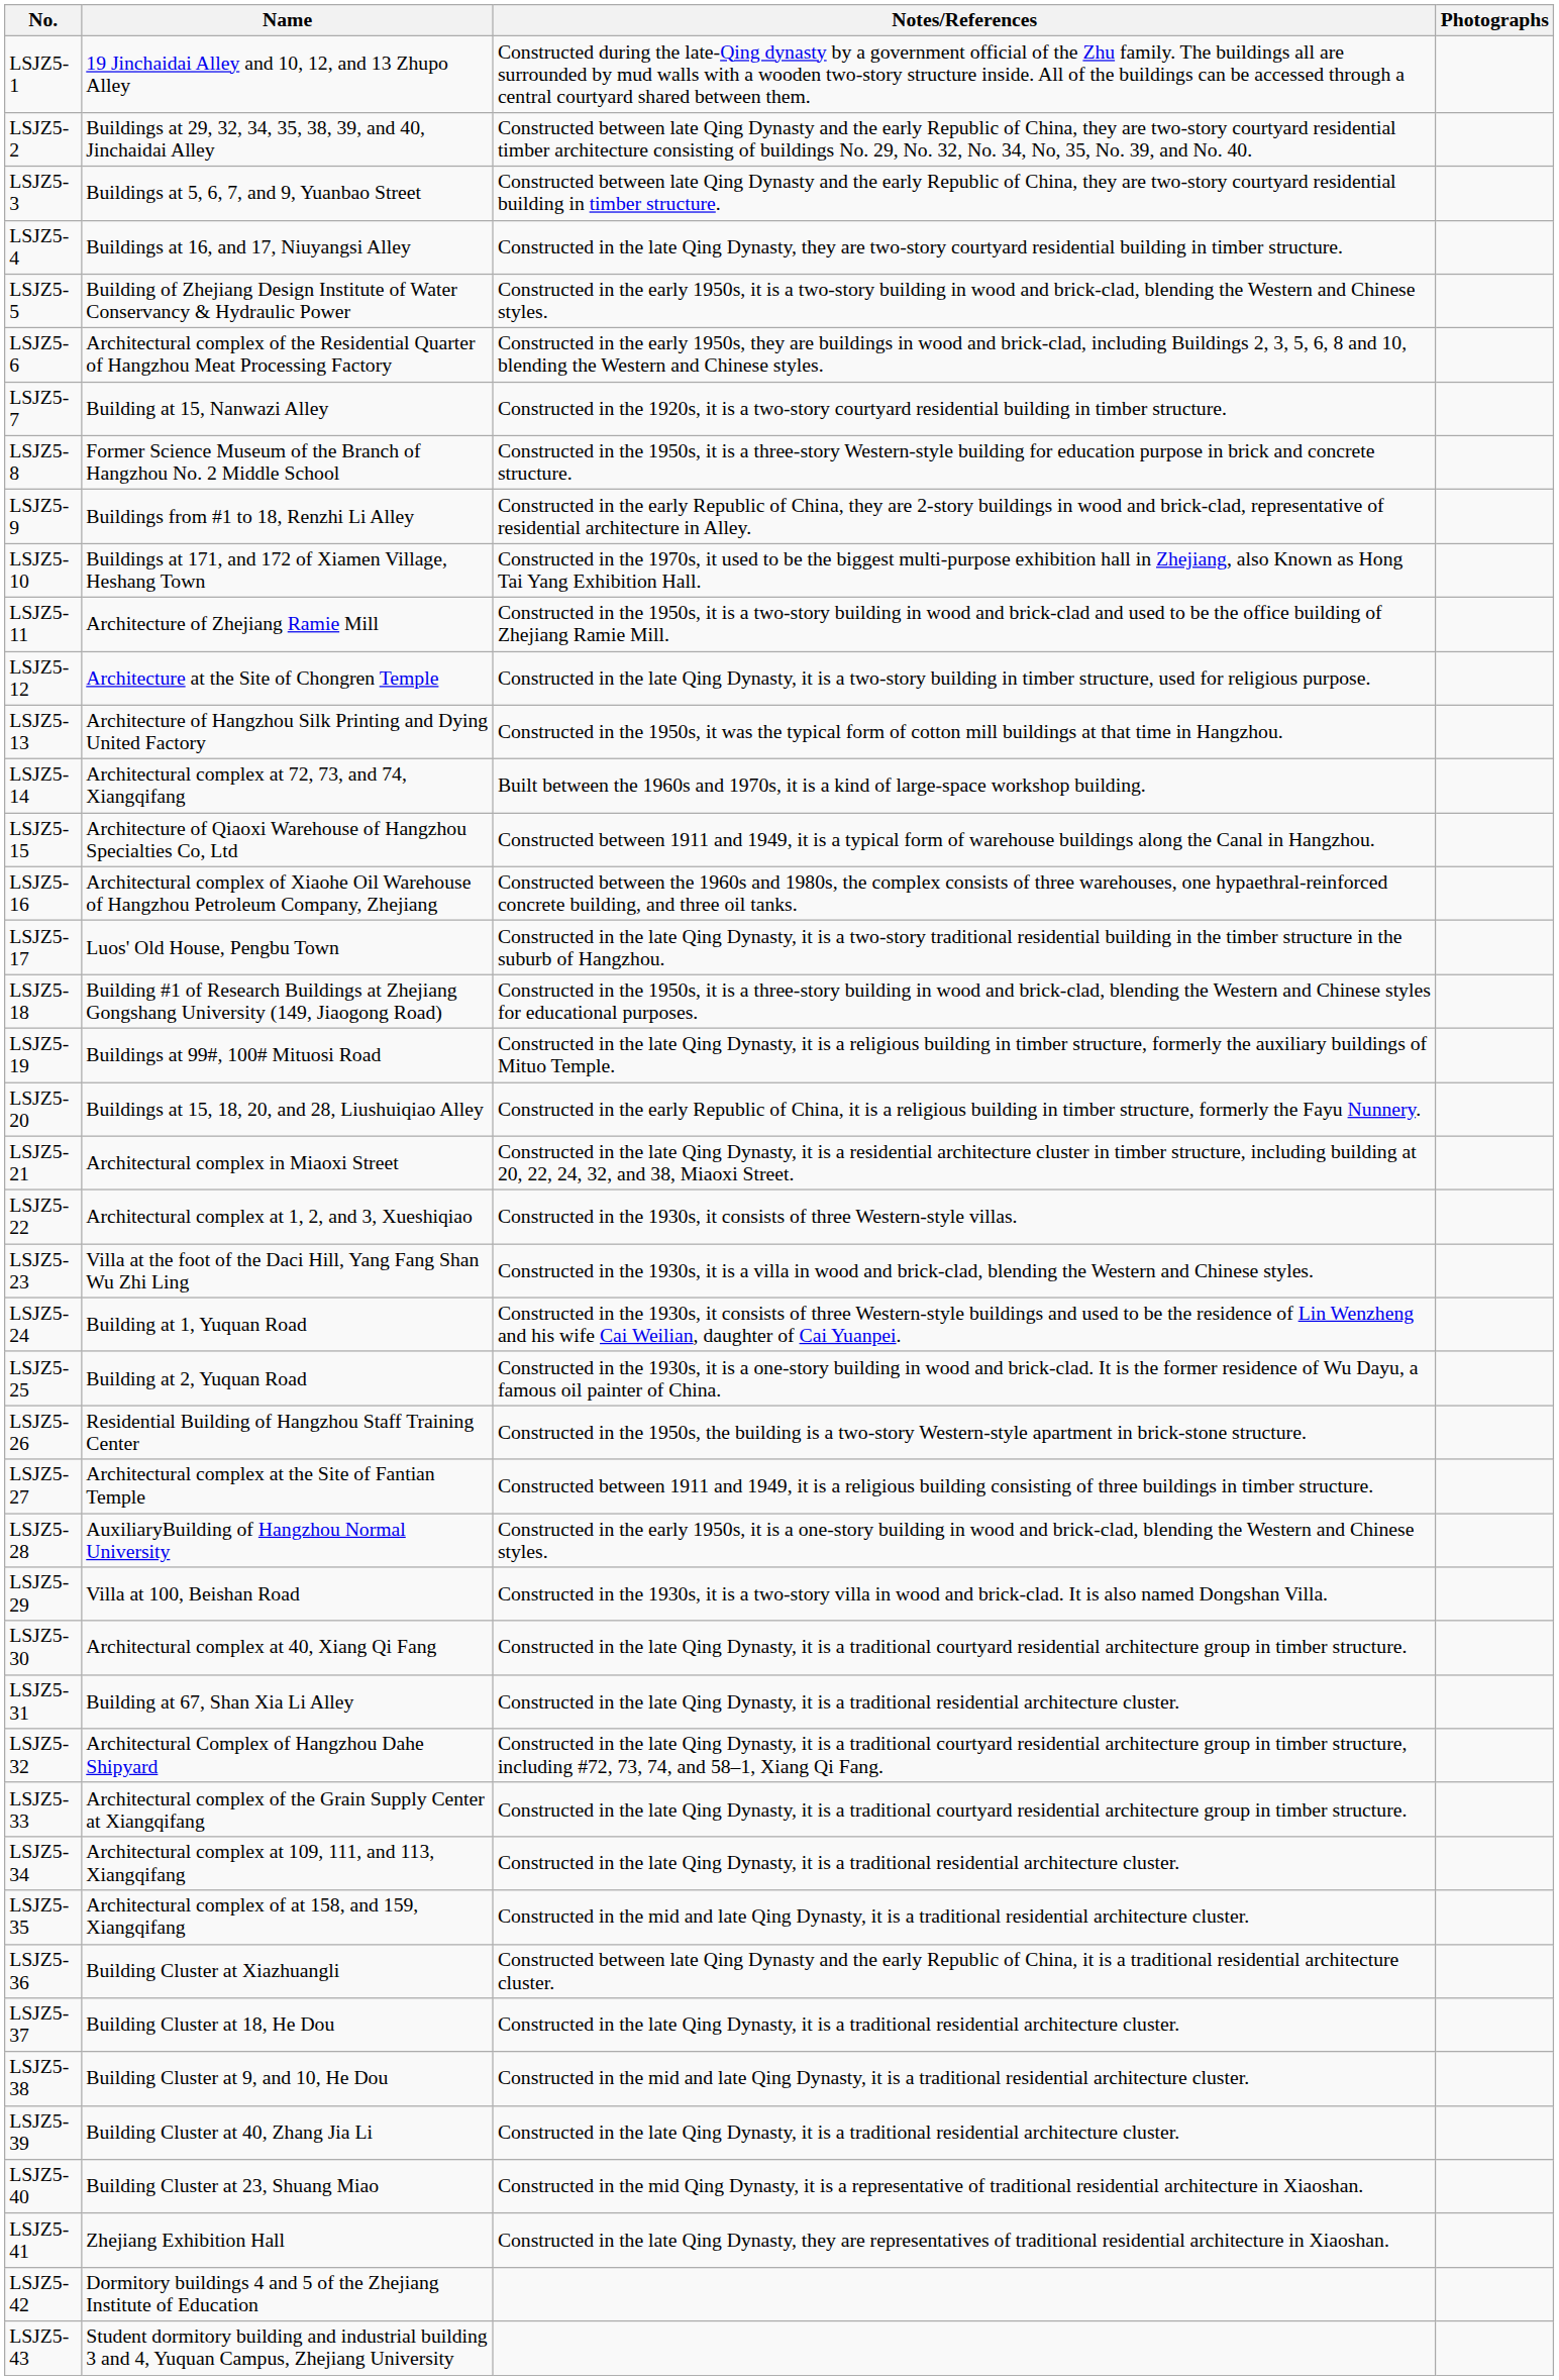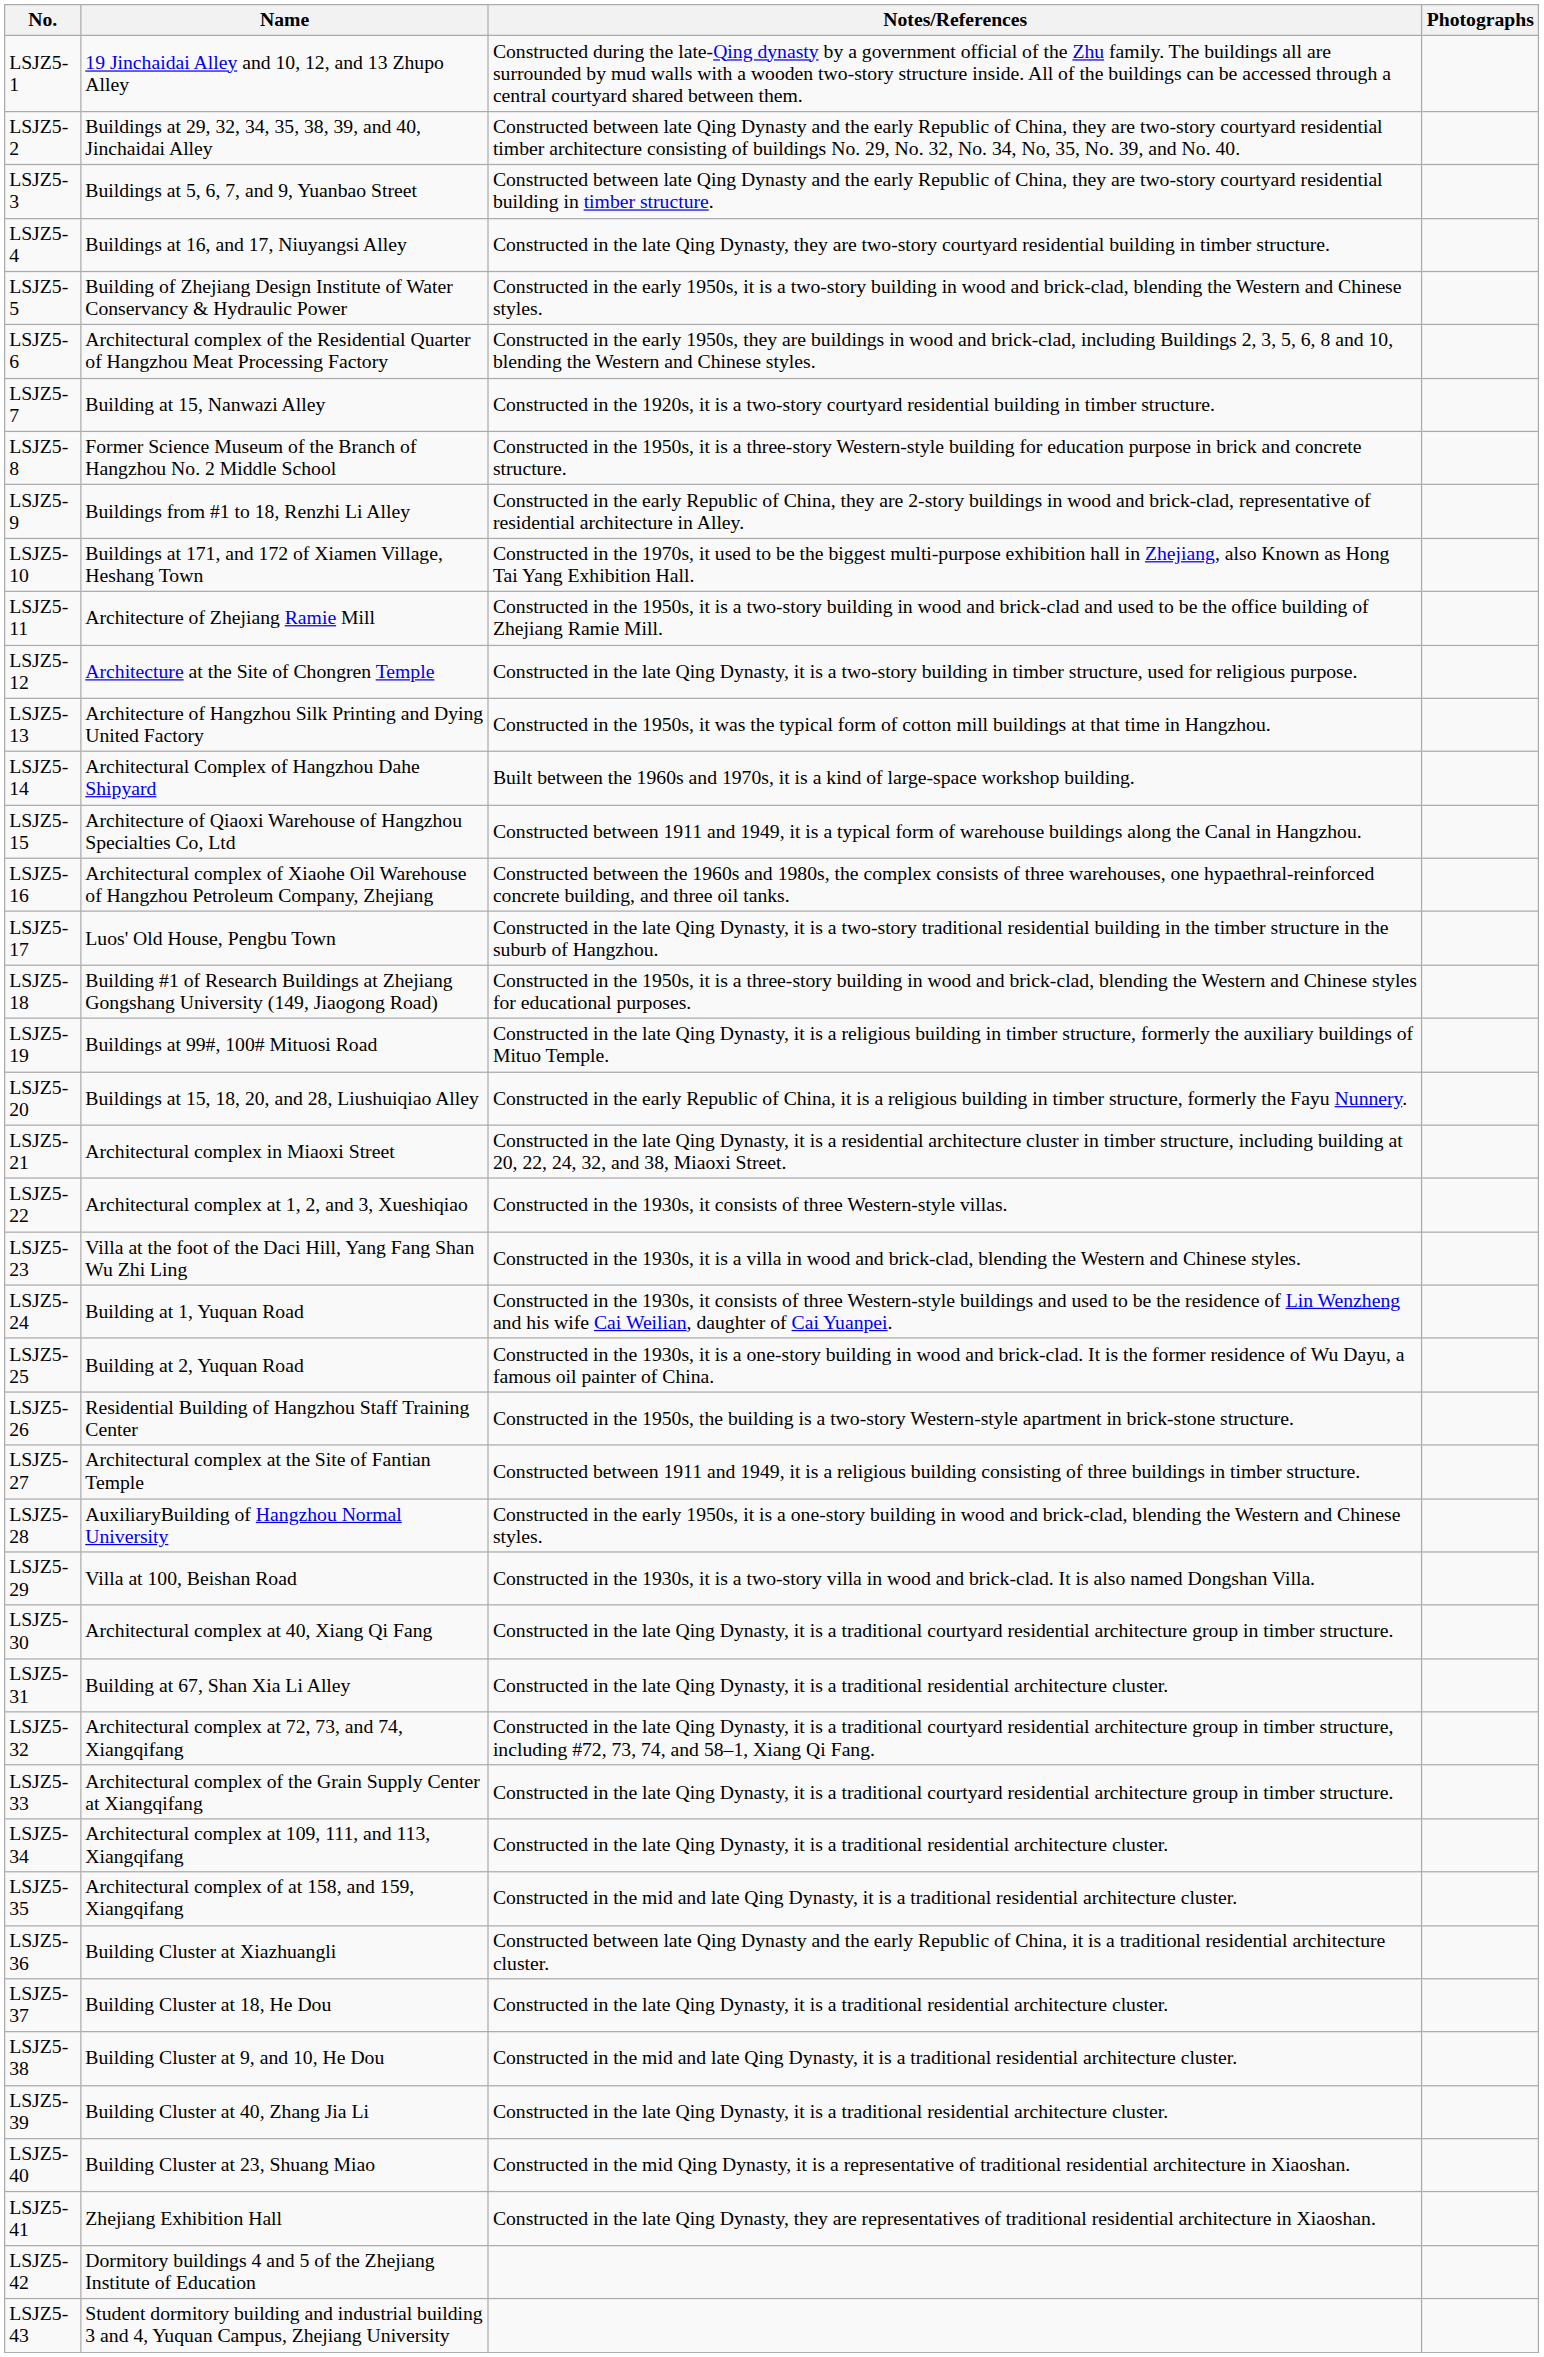LSJZ5-14 | Name: Architectural complex at 72, 73, and 74, Xiangqifang -> Architectural Complex of Hangzhou Dahe Shipyard
LSJZ5-32 | Name: Architectural Complex of Hangzhou Dahe Shipyard -> Architectural complex at 72, 73, and 74, Xiangqifang
